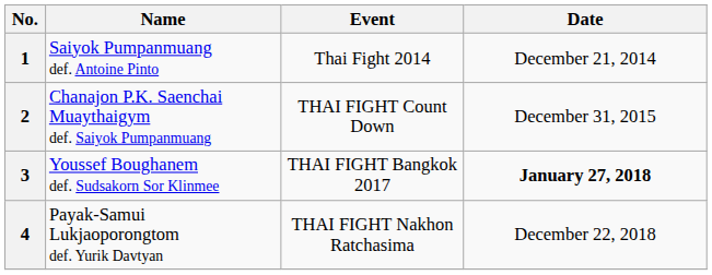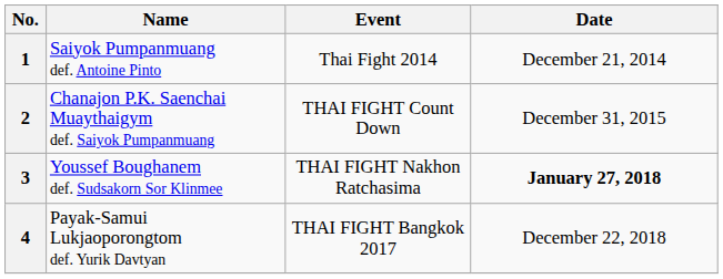3 | Event: THAI FIGHT Bangkok 2017 -> THAI FIGHT Nakhon Ratchasima
4 | Event: THAI FIGHT Nakhon Ratchasima -> THAI FIGHT Bangkok 2017
